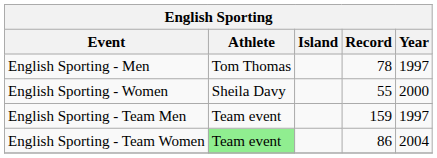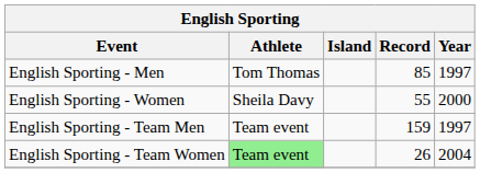English Sporting - Men | Record: 78 -> 85
English Sporting - Team Women | Record: 86 -> 26
